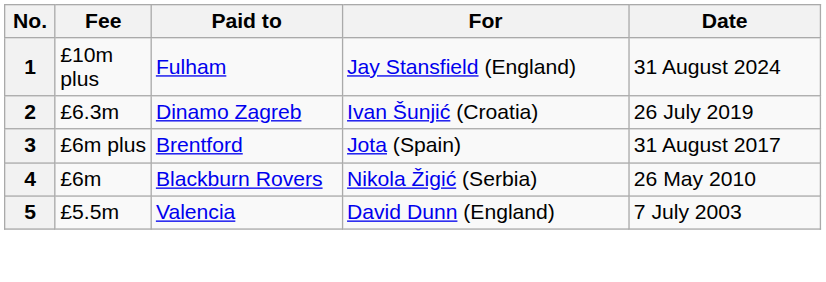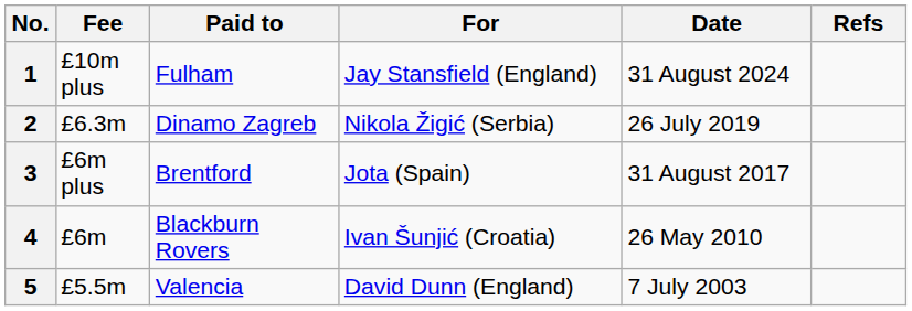+ column: Refs
2 | For: Ivan Šunjić (Croatia) -> Nikola Žigić (Serbia)
4 | For: Nikola Žigić (Serbia) -> Ivan Šunjić (Croatia)
